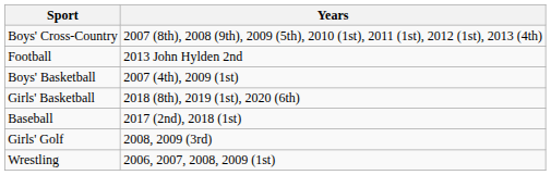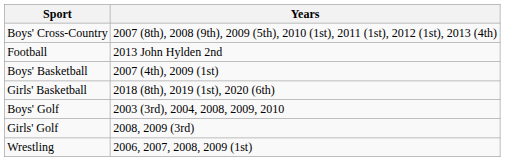+ row: Boys' Golf | 2003 (3rd), 2004, 2008, 2009, 2010
- row: Baseball | 2017 (2nd), 2018 (1st)
